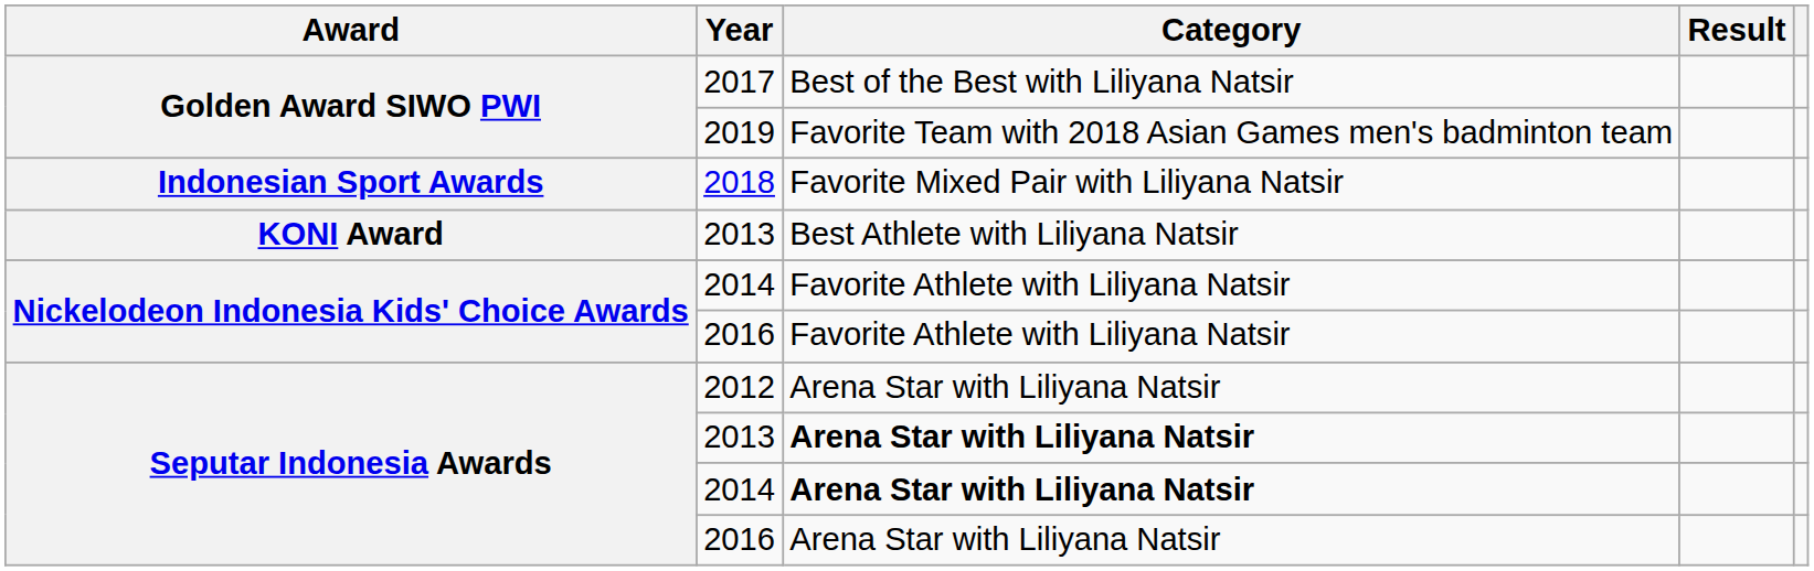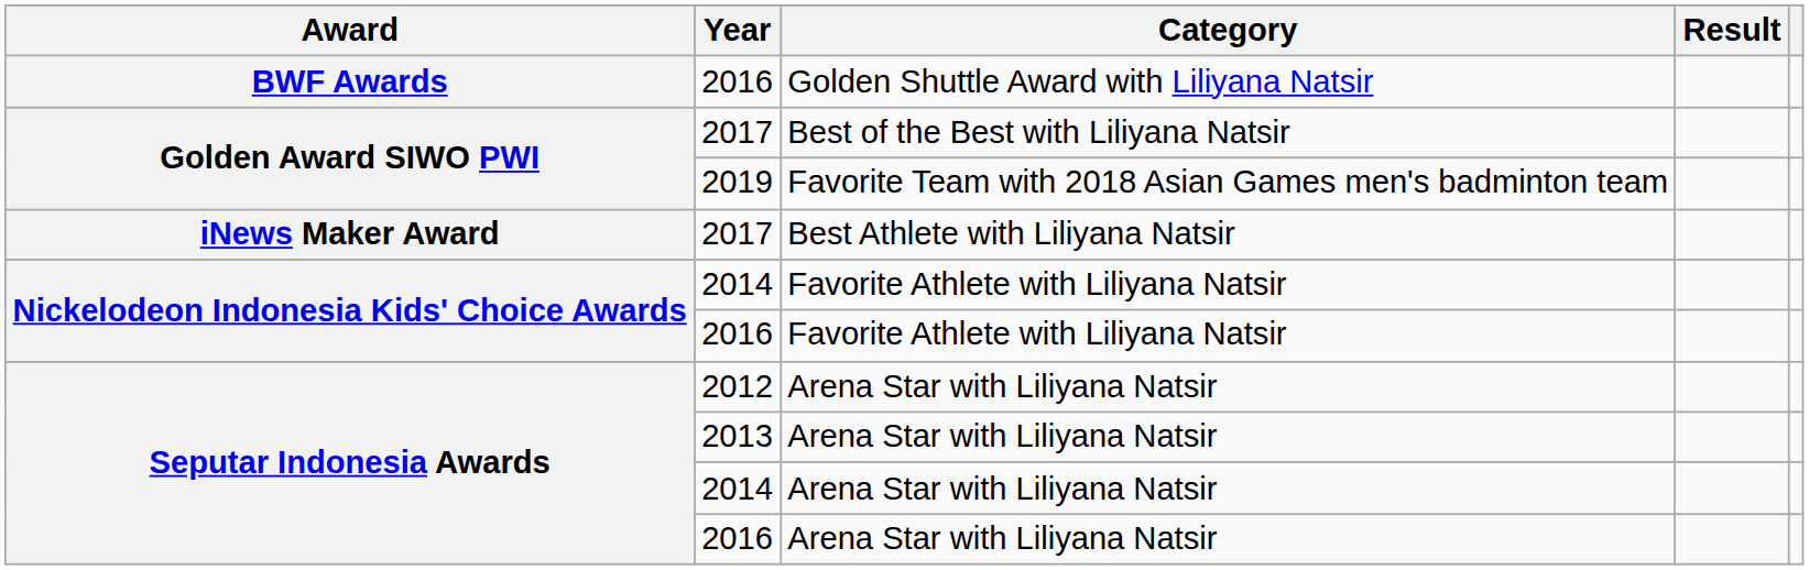+ row: BWF Awards | 2016 | Golden Shuttle Award with Liliyana Natsir
- row: Indonesian Sport Awards | 2018 | Favorite Mixed Pair with Liliyana Natsir
+ row: iNews Maker Award | 2017 | Best Athlete with Liliyana Natsir
- row: KONI Award | 2013 | Best Athlete with Liliyana Natsir
Seputar Indonesia Awards / 2013 | Category: bold -> normal
Seputar Indonesia Awards / 2014 | Category: bold -> normal
